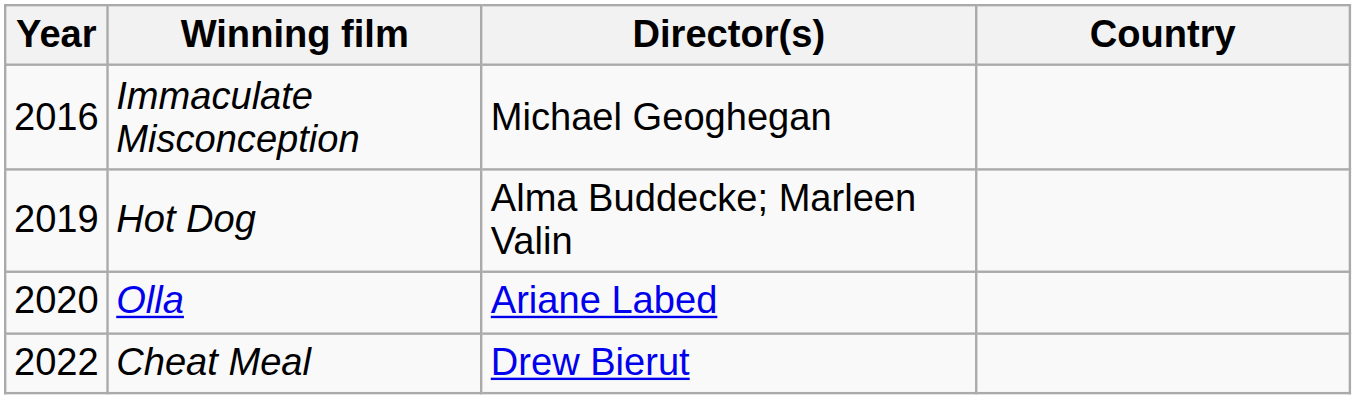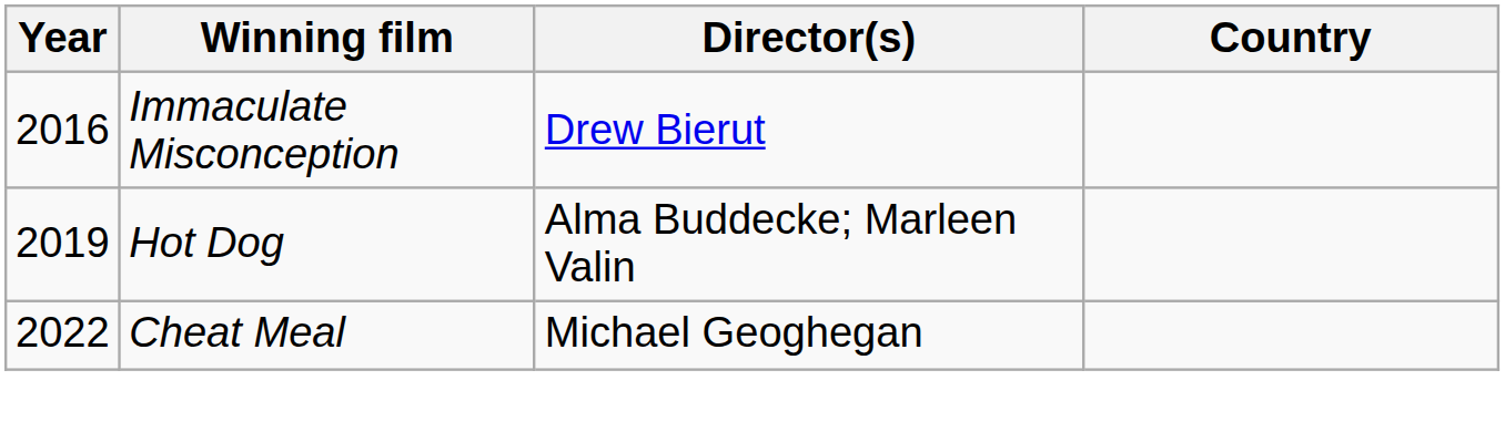Immaculate Misconception | Director(s): Michael Geoghegan -> Drew Bierut
- row: 2020 | Olla | Ariane Labed
Cheat Meal | Director(s): Drew Bierut -> Michael Geoghegan
